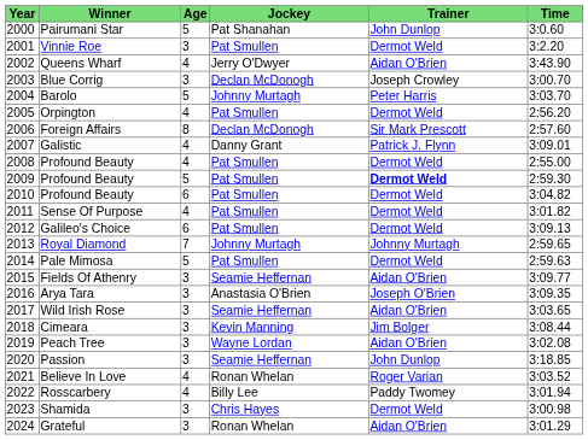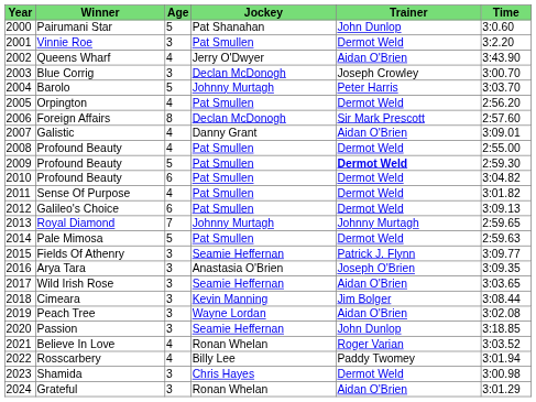Galistic | Trainer: Patrick J. Flynn -> Aidan O'Brien
Fields Of Athenry | Trainer: Aidan O'Brien -> Patrick J. Flynn
